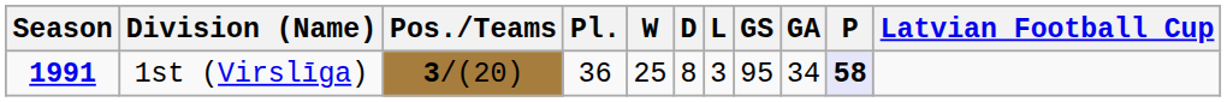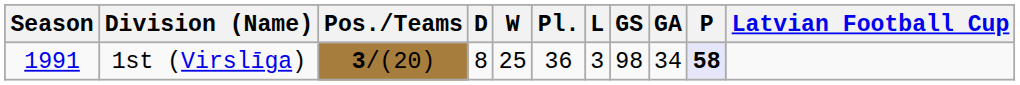columns swapped: Pl. <-> D
1st (Virslīga) | Season: bold -> normal
1st (Virslīga) | GS: 95 -> 98
